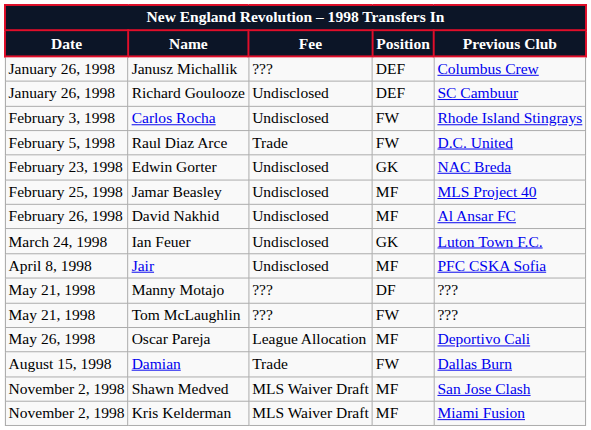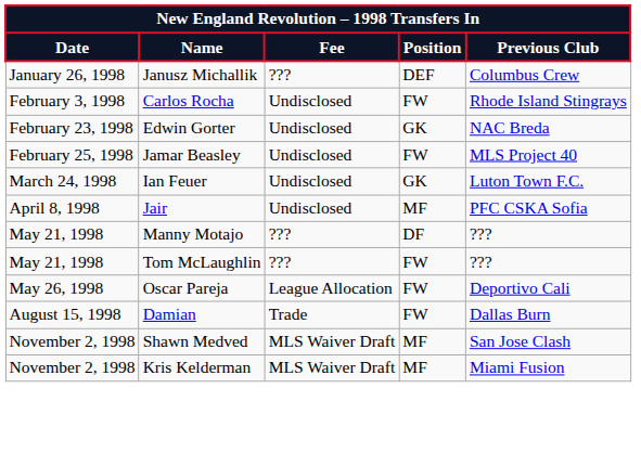- row: January 26, 1998 | Richard Goulooze | Undisclosed | DEF | SC Cambuur
- row: February 5, 1998 | Raul Diaz Arce | Trade | FW | D.C. United
Jamar Beasley | Position: MF -> FW
- row: February 26, 1998 | David Nakhid | Undisclosed | MF | Al Ansar FC
Oscar Pareja | Position: MF -> FW
